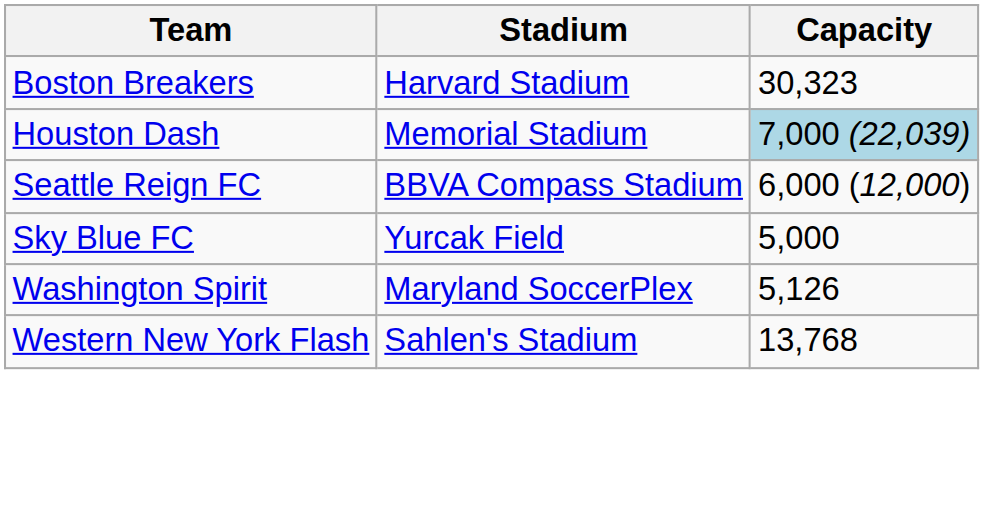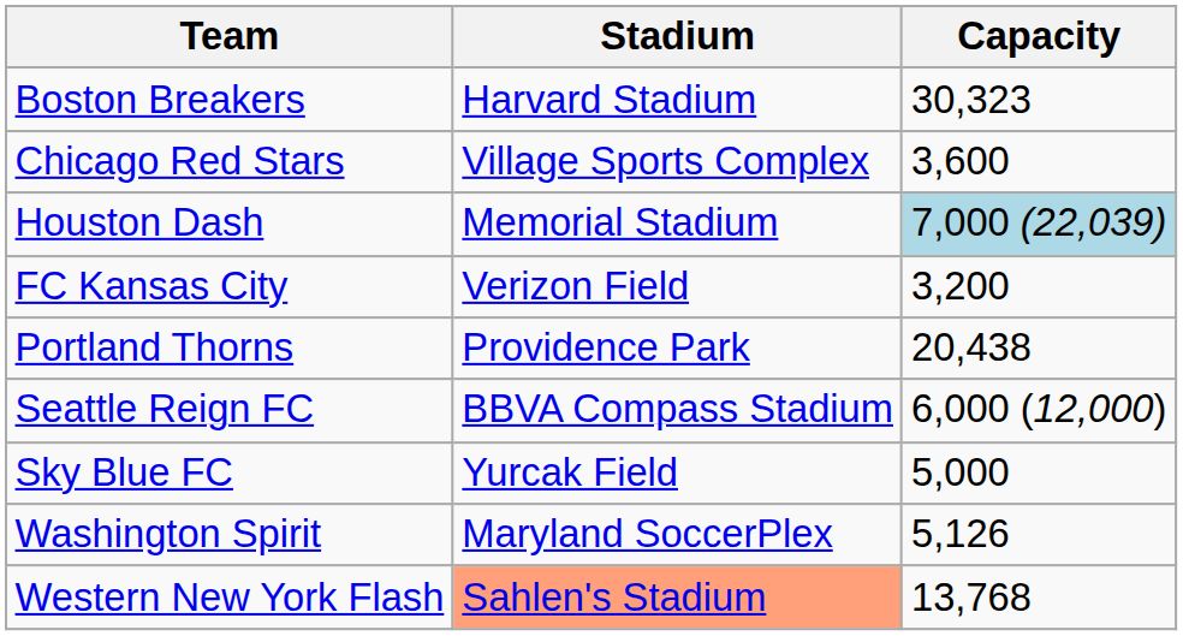+ row: Chicago Red Stars | Village Sports Complex | 3,600
+ row: FC Kansas City | Verizon Field | 3,200
+ row: Portland Thorns | Providence Park | 20,438
Western New York Flash | Stadium: no background -> lightsalmon background
